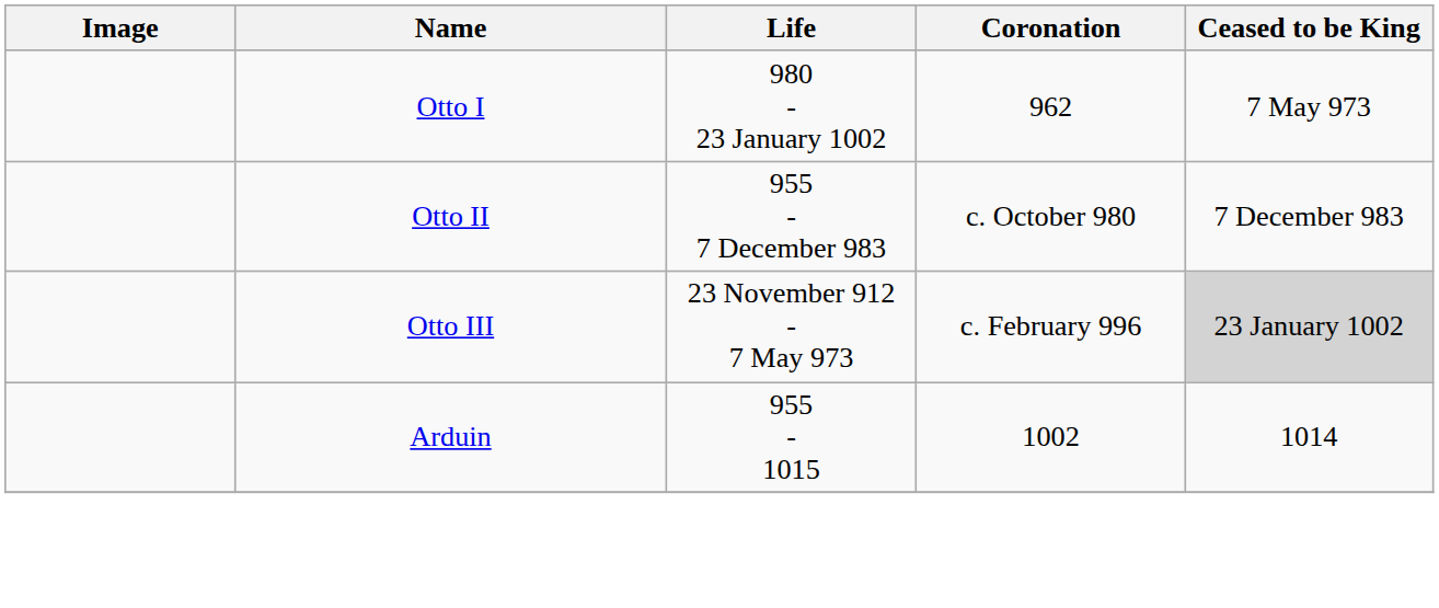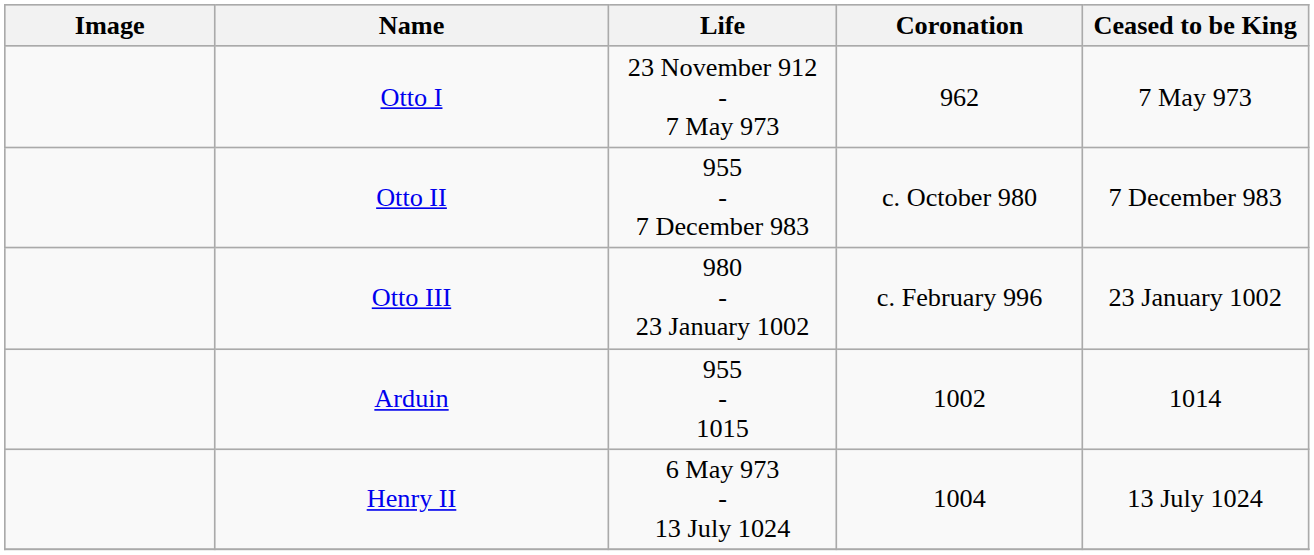Otto I | Life: 980 - 23 January 1002 -> 23 November 912 - 7 May 973
Otto III | Life: 23 November 912 - 7 May 973 -> 980 - 23 January 1002
Otto III | Ceased to be King: lightgrey background -> no background
+ row: Henry II | 6 May 973 - 13 July 1024 | 1004 | 13 July 1024
